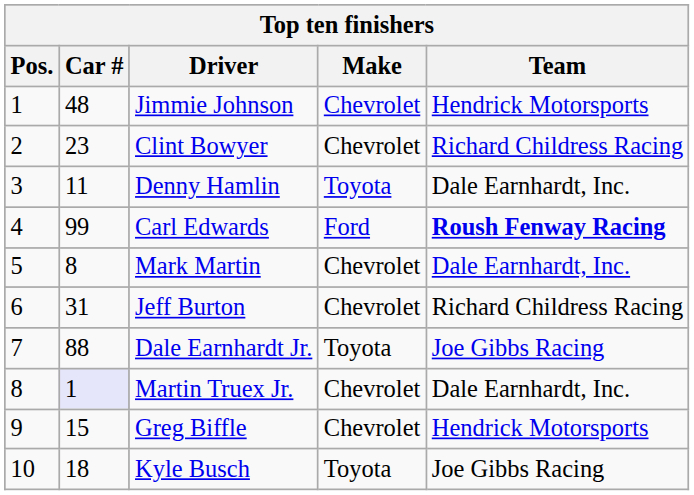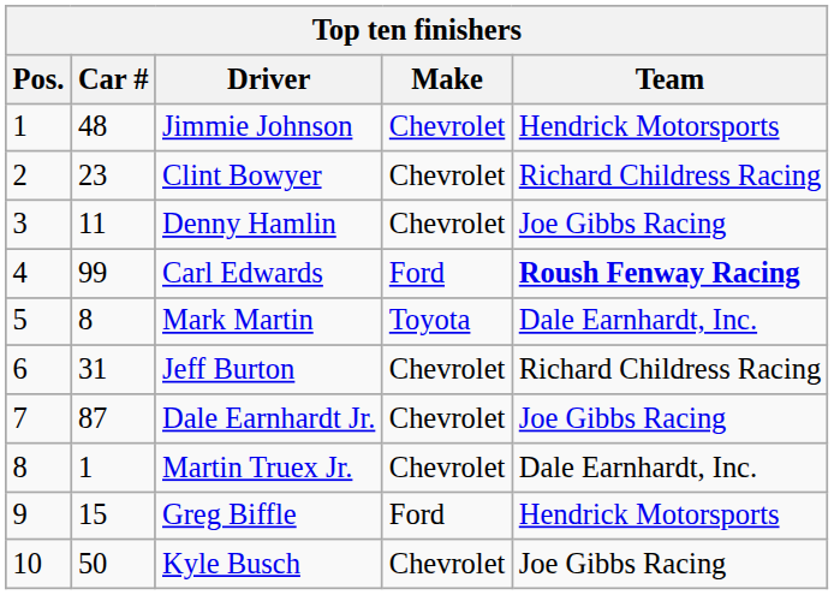Denny Hamlin | Make: Toyota -> Chevrolet
Denny Hamlin | Team: Dale Earnhardt, Inc. -> Joe Gibbs Racing
Mark Martin | Make: Chevrolet -> Toyota
Dale Earnhardt Jr. | Car #: 88 -> 87
Dale Earnhardt Jr. | Make: Toyota -> Chevrolet
Martin Truex Jr. | Car #: lavender background -> no background
Greg Biffle | Make: Chevrolet -> Ford
Kyle Busch | Car #: 18 -> 50
Kyle Busch | Make: Toyota -> Chevrolet
